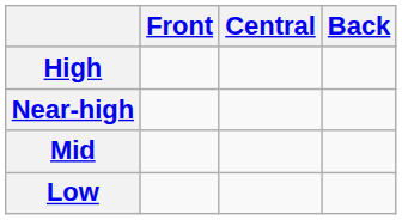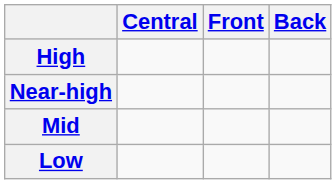columns swapped: Front <-> Central
